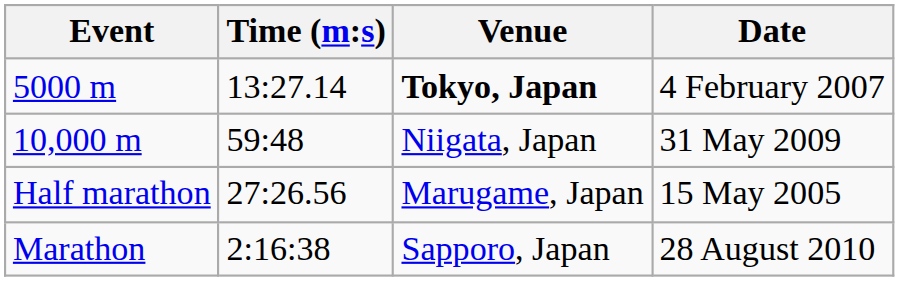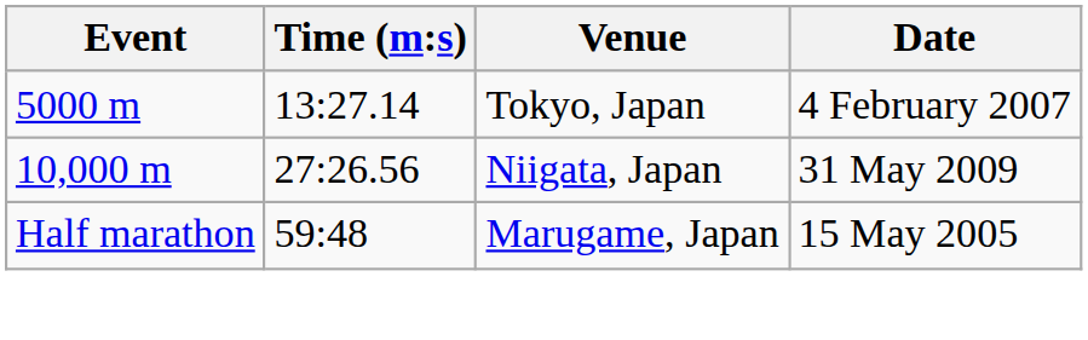5000 m | Venue: bold -> normal
10,000 m | Time (m:s): 59:48 -> 27:26.56
Half marathon | Time (m:s): 27:26.56 -> 59:48
- row: Marathon | 2:16:38 | Sapporo, Japan | 28 August 2010
